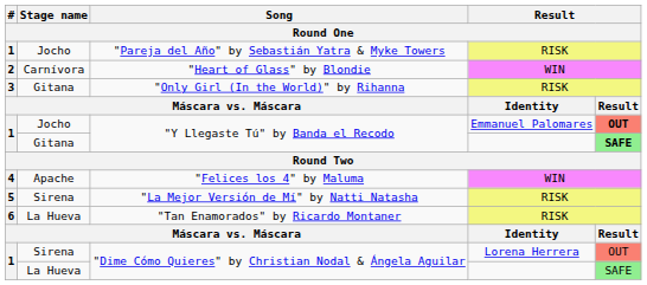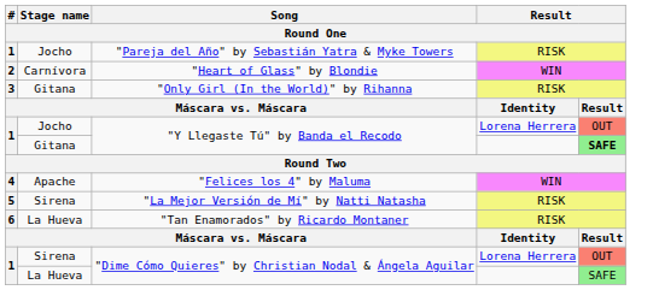Jocho / "Y Llegaste Tú" by Banda el Recodo | column 4: Emmanuel Palomares -> Lorena Herrera
Jocho / "Y Llegaste Tú" by Banda el Recodo | column 5: bold -> normal
